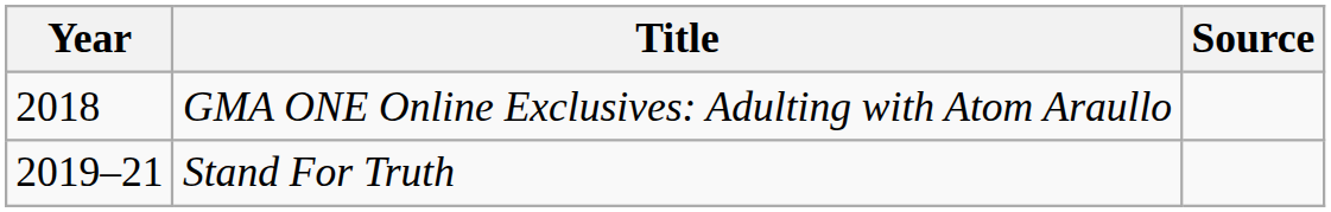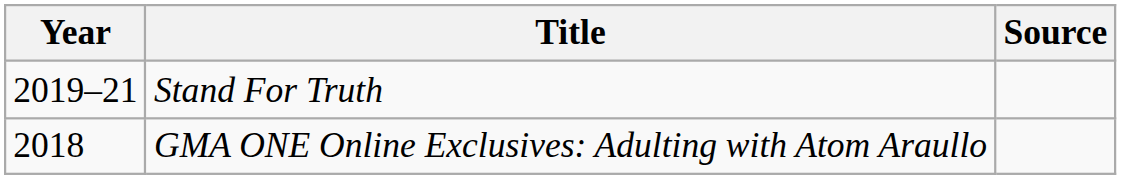rows swapped: GMA ONE Online Exclusives: Adulting with Atom Araullo <-> Stand For Truth
